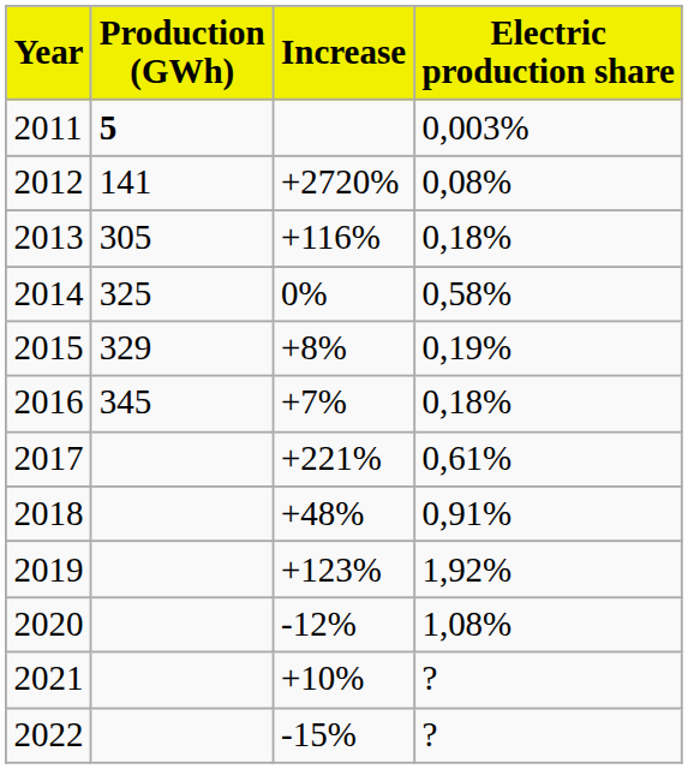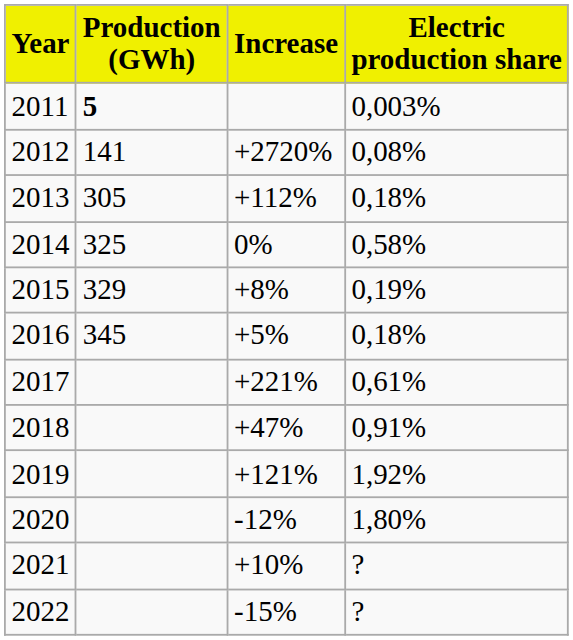2013 | Increase: +116% -> +112%
2016 | Increase: +7% -> +5%
2018 | Increase: +48% -> +47%
2019 | Increase: +123% -> +121%
2020 | Electric production share: 1,08% -> 1,80%
